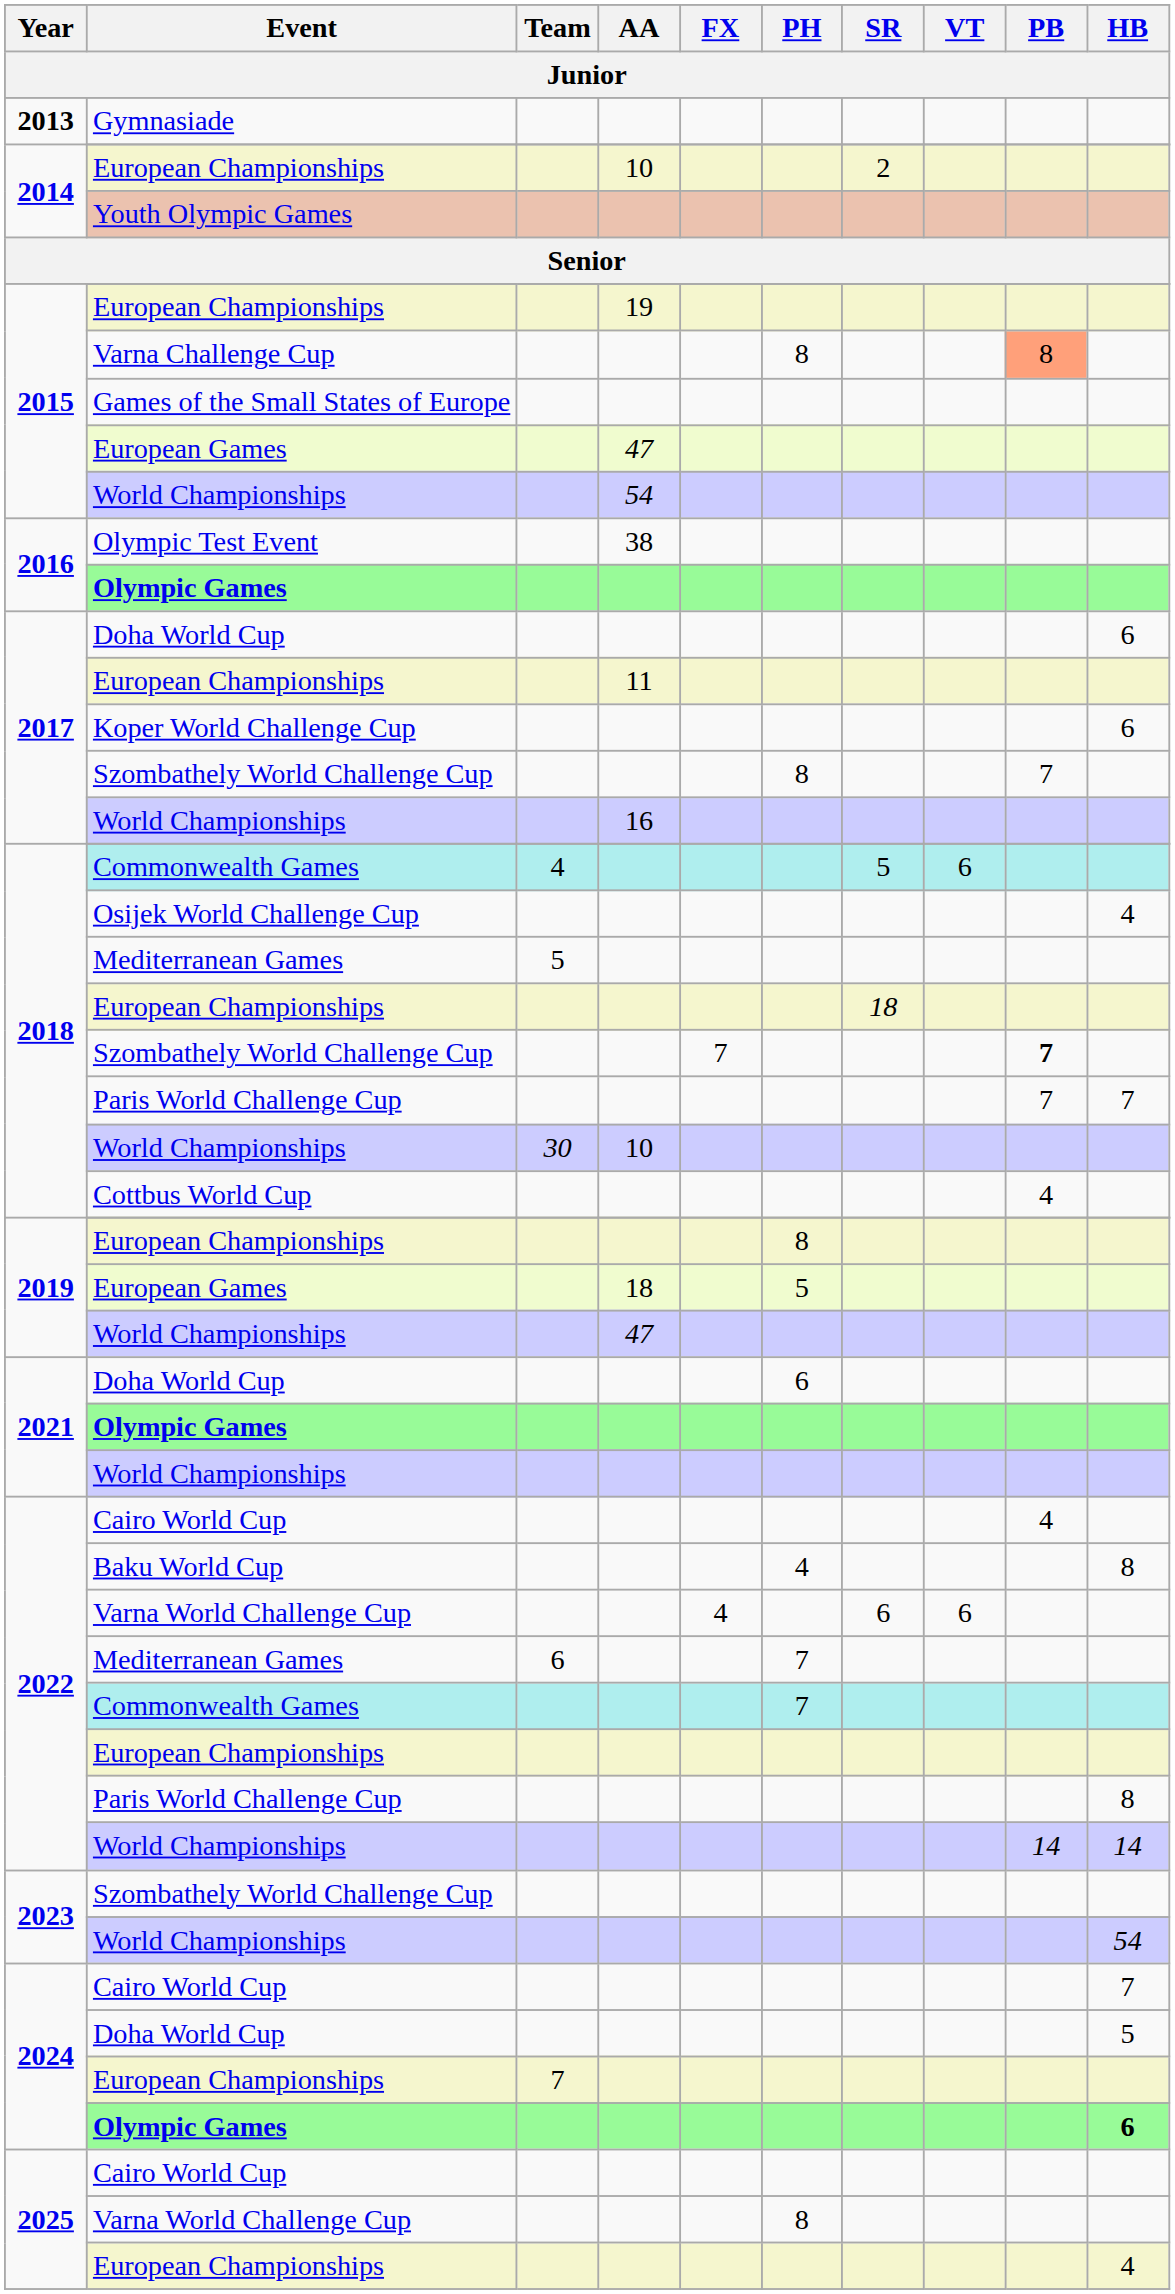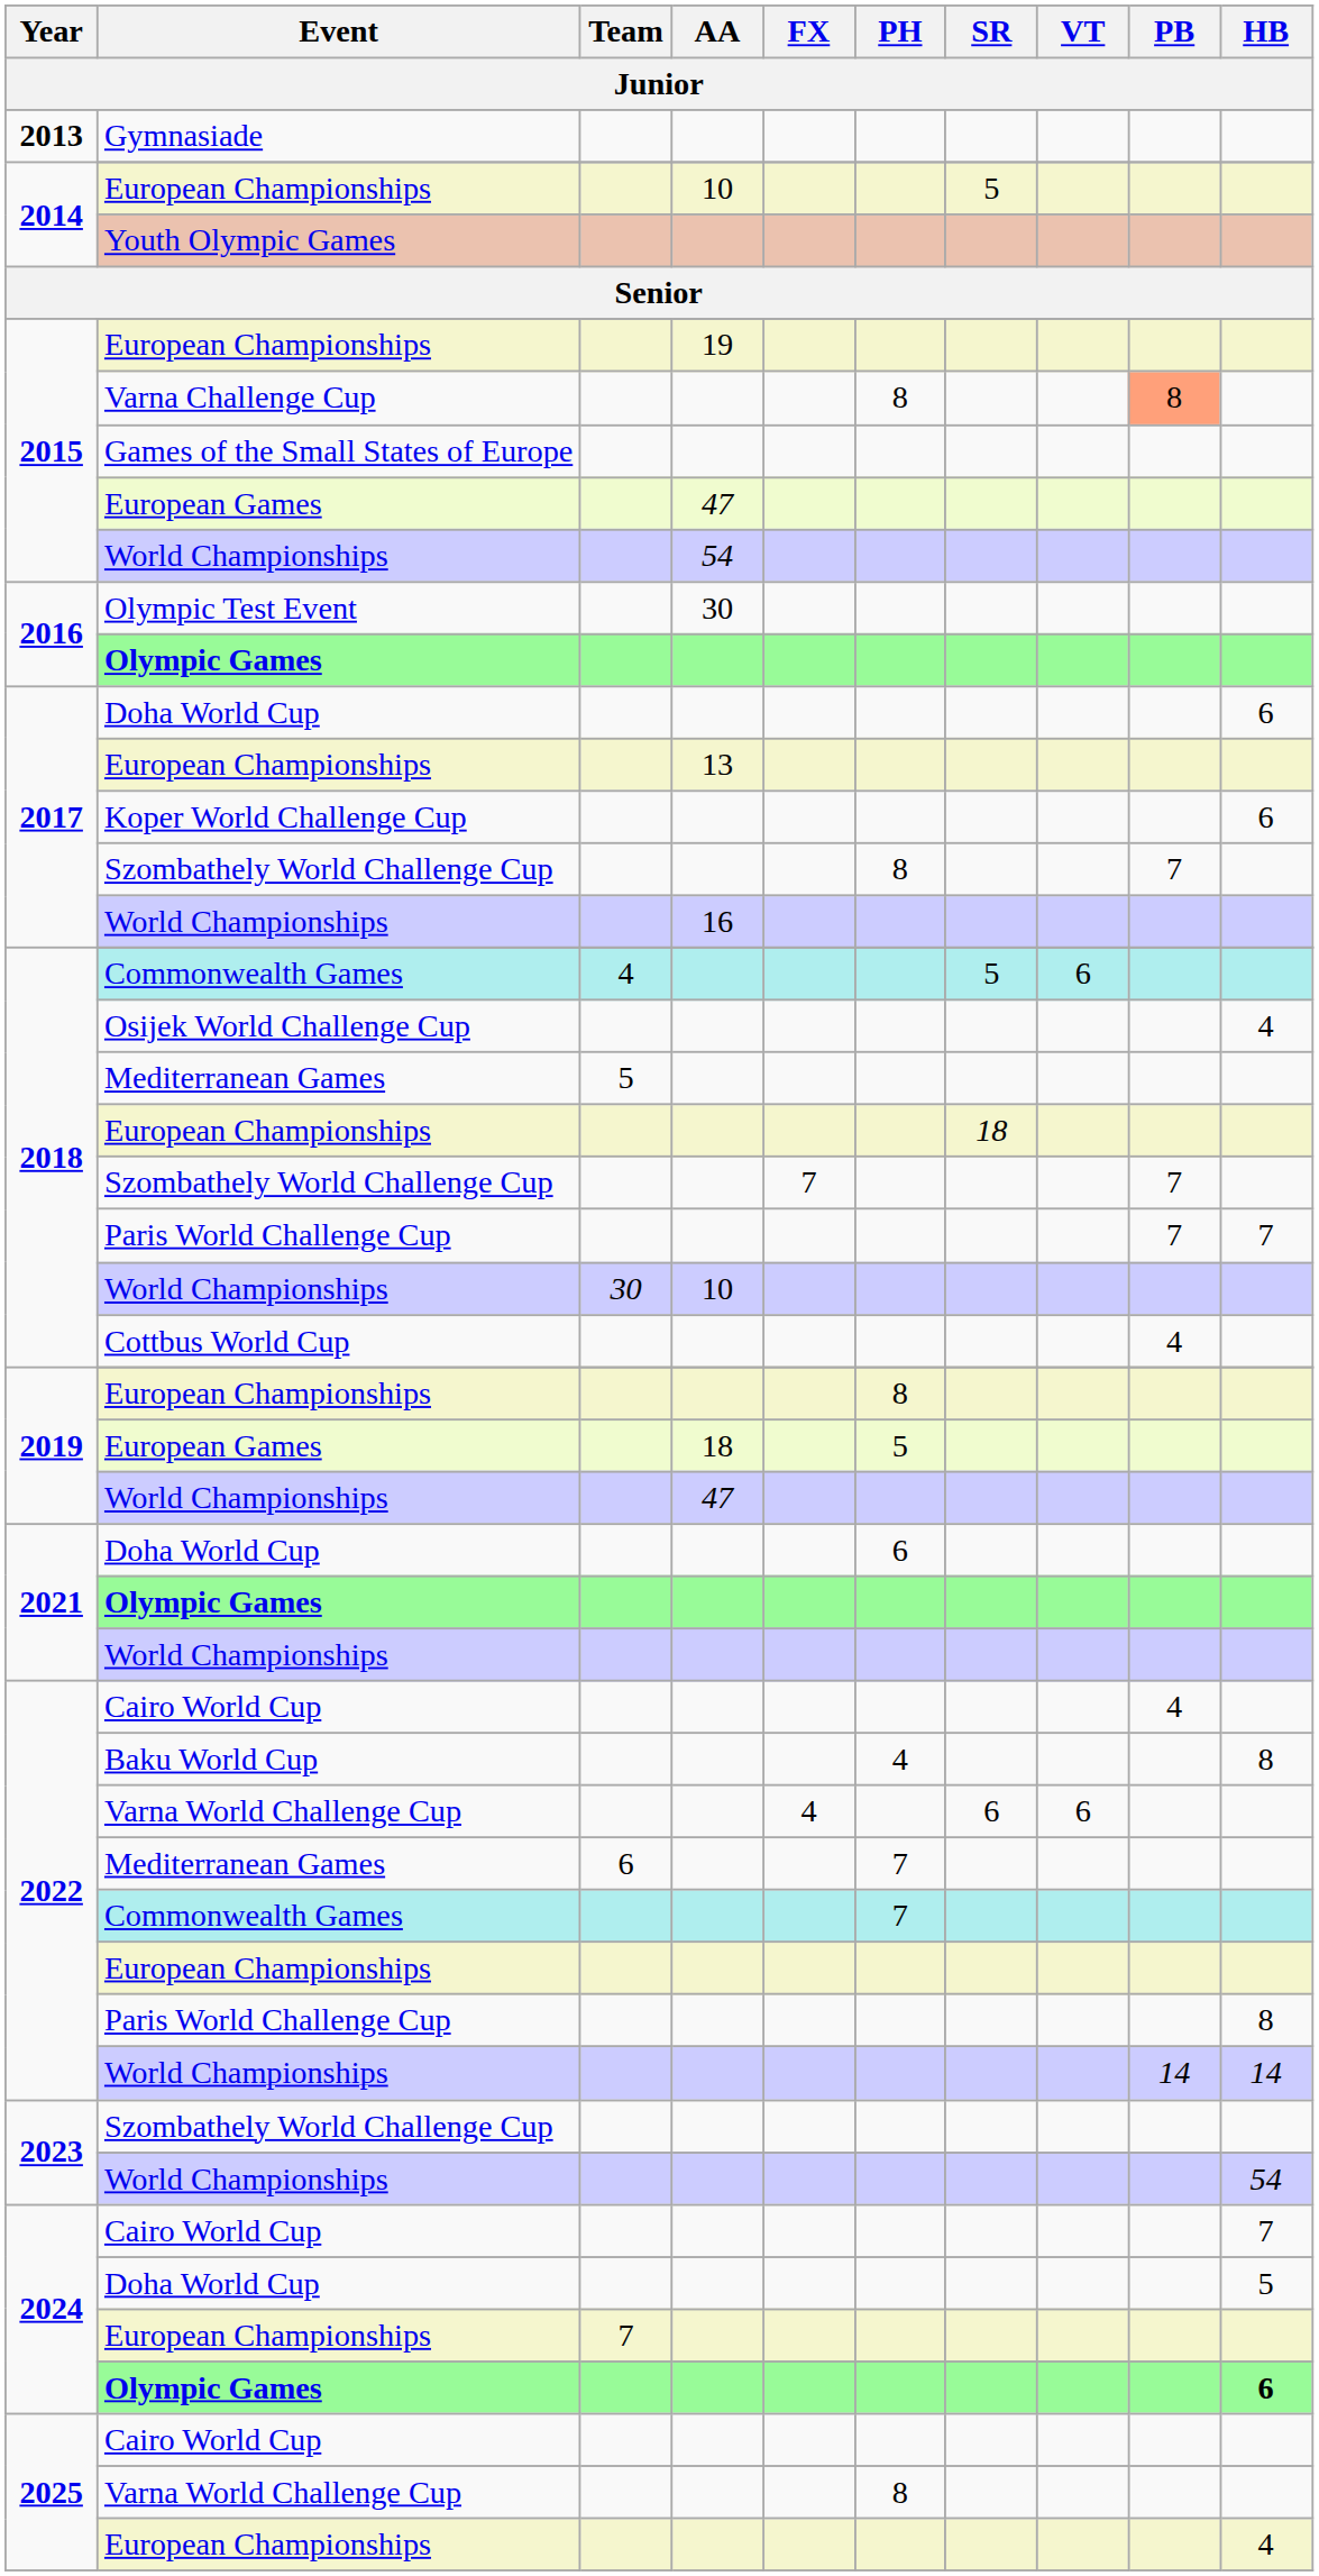2014 / European Championships | SR: 2 -> 5
Olympic Test Event | AA: 38 -> 30
2017 / European Championships | AA: 11 -> 13
2018 / Szombathely World Challenge Cup | PB: bold -> normal
